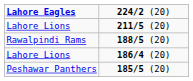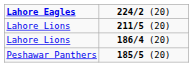- row: Rawalpindi Rams | 188/5 (20)
